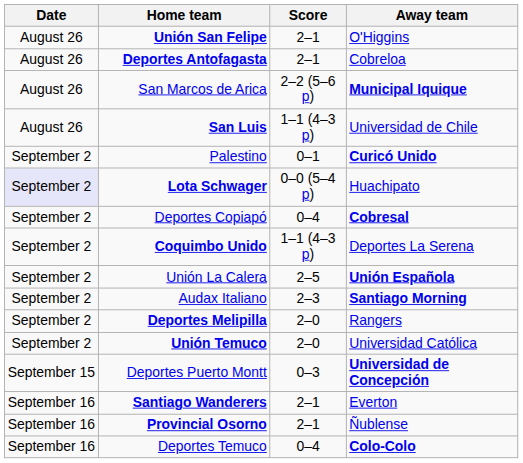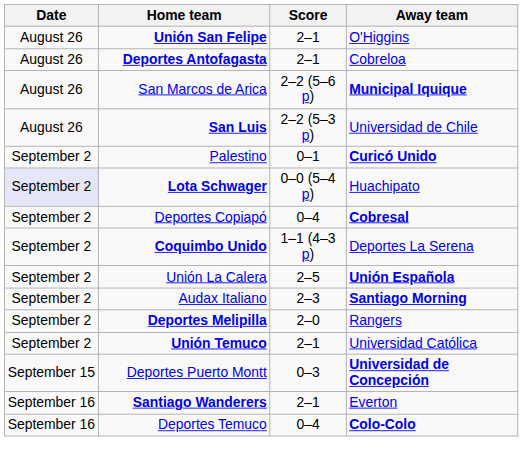San Luis | Score: 1–1 (4–3 p) -> 2–2 (5–3 p)
Unión Temuco | Score: 2–0 -> 2–1
- row: September 16 | Provincial Osorno | 2–1 | Ñublense
